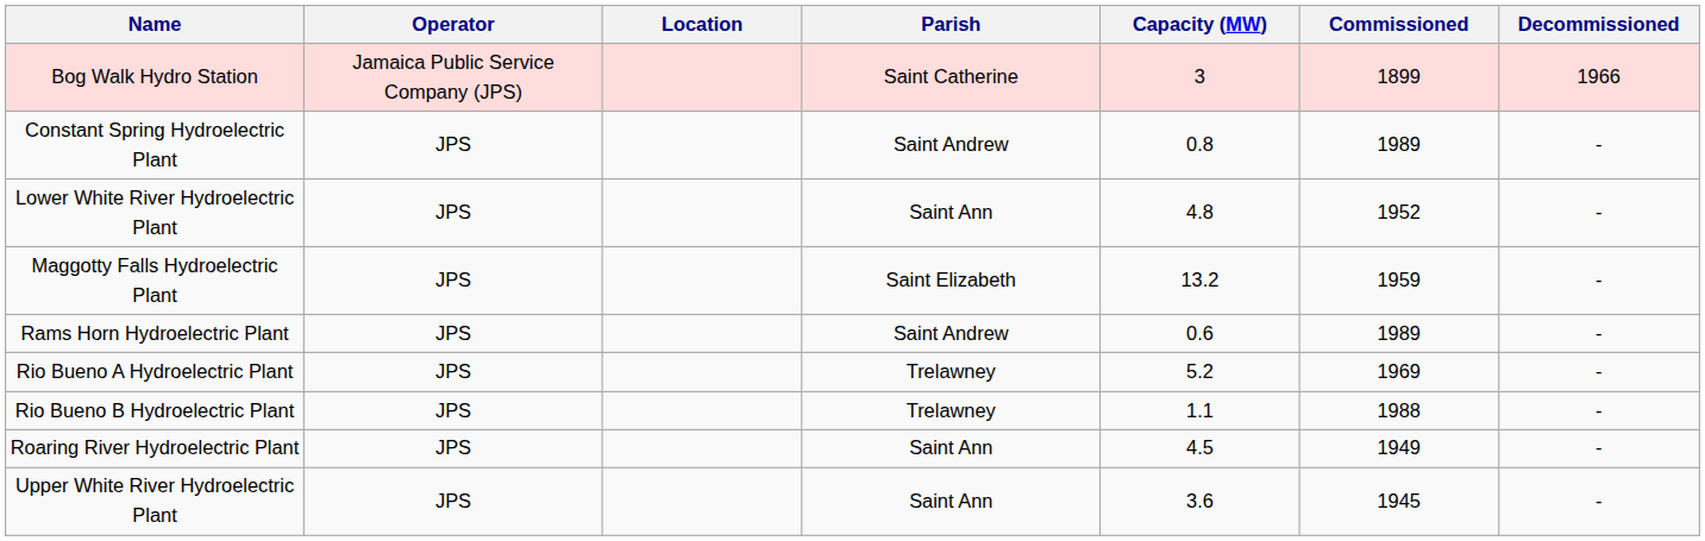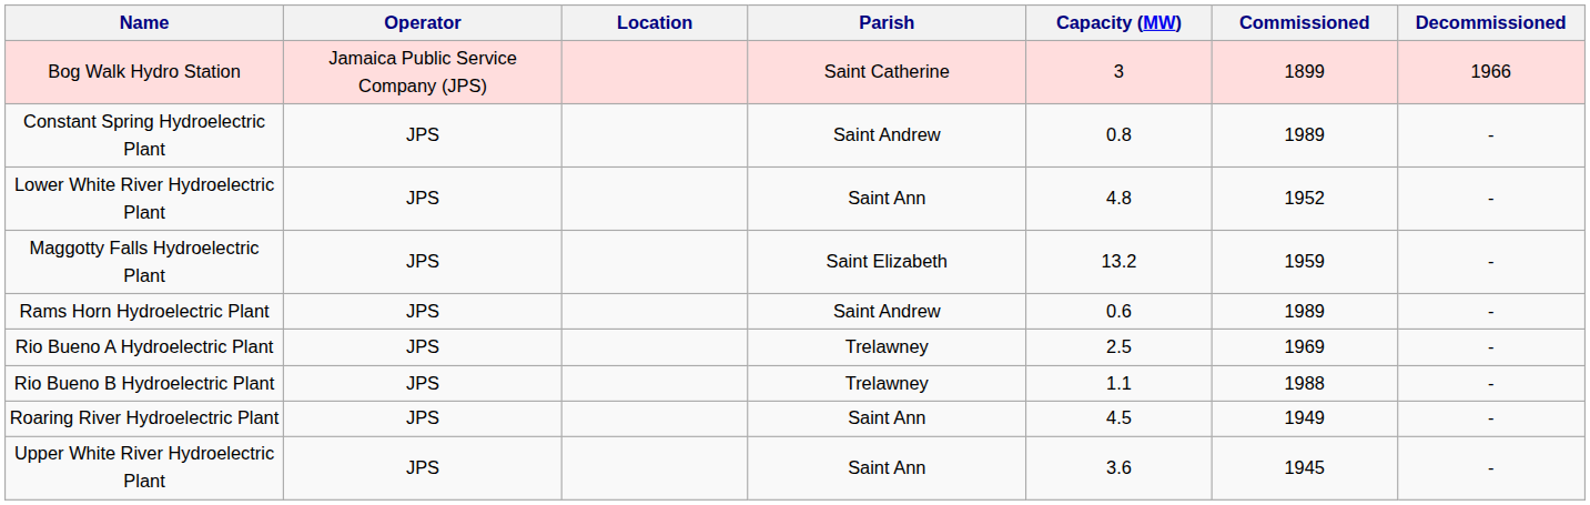Rio Bueno A Hydroelectric Plant | Capacity (MW): 5.2 -> 2.5
